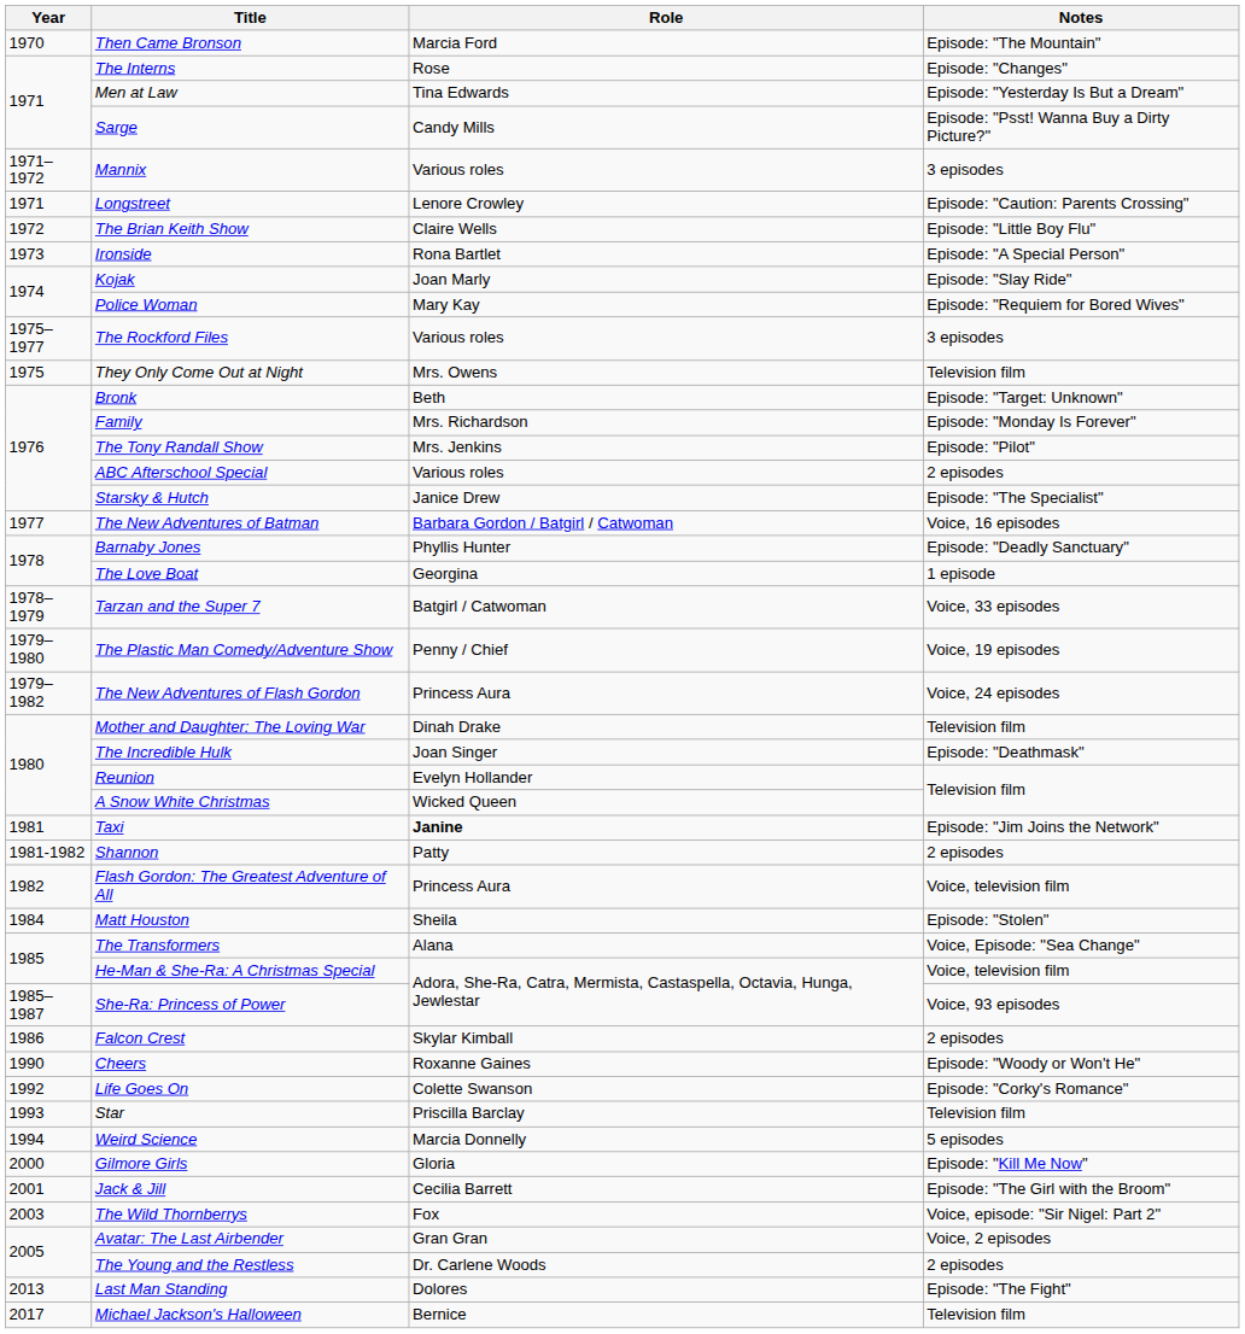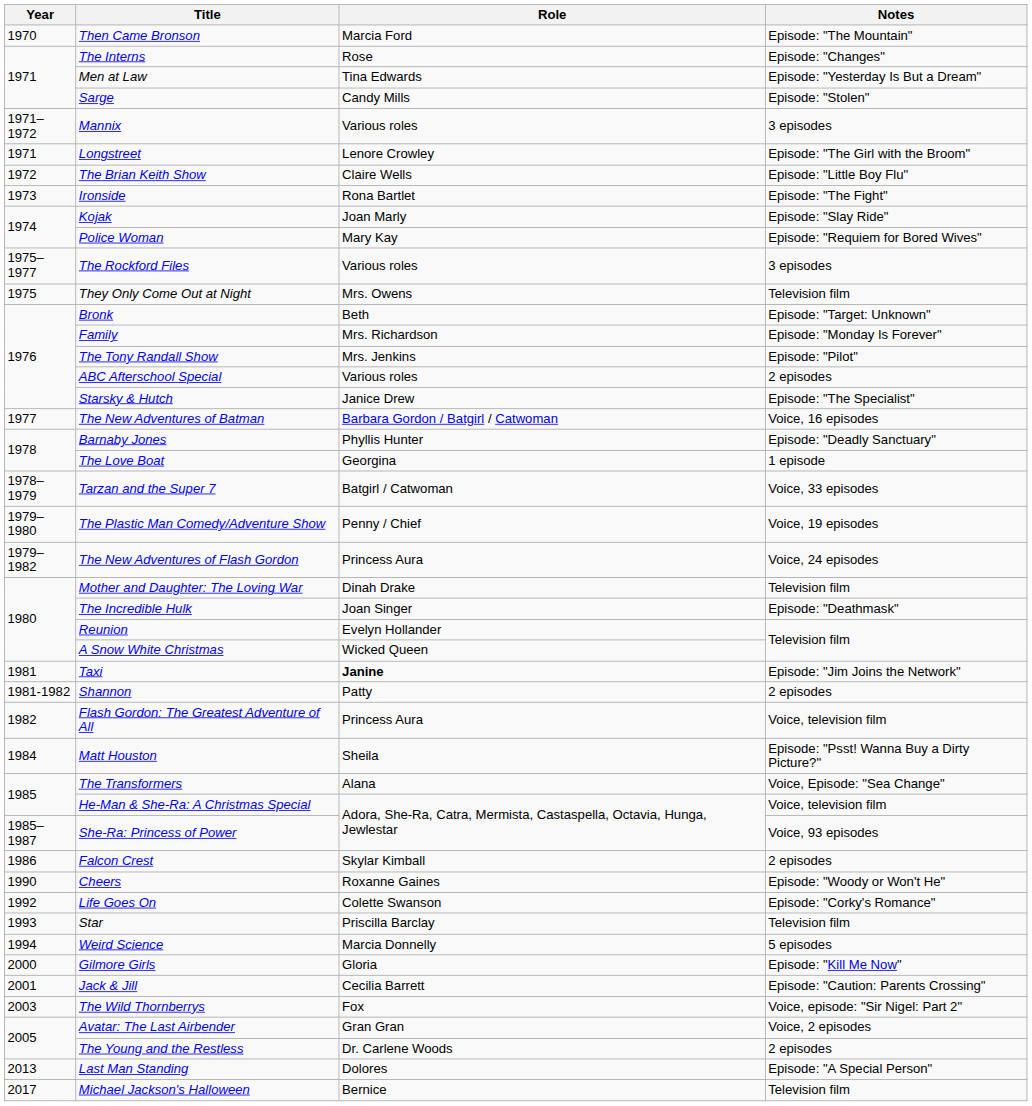Sarge | Notes: Episode: "Psst! Wanna Buy a Dirty Picture?" -> Episode: "Stolen"
Longstreet | Notes: Episode: "Caution: Parents Crossing" -> Episode: "The Girl with the Broom"
Ironside | Notes: Episode: "A Special Person" -> Episode: "The Fight"
Matt Houston | Notes: Episode: "Stolen" -> Episode: "Psst! Wanna Buy a Dirty Picture?"
Jack & Jill | Notes: Episode: "The Girl with the Broom" -> Episode: "Caution: Parents Crossing"
Last Man Standing | Notes: Episode: "The Fight" -> Episode: "A Special Person"
